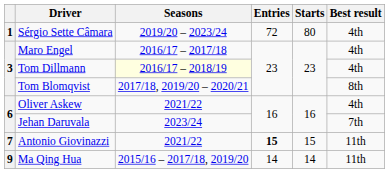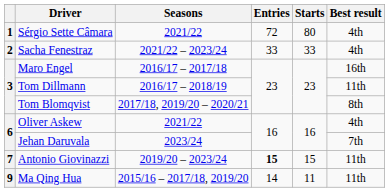Sérgio Sette Câmara | Seasons: 2019/20 – 2023/24 -> 2021/22
+ row: 2 | Sacha Fenestraz | 2021/22 – 2023/24 | 33 | 33 | 4th
Maro Engel | Best result: 4th -> 16th
Tom Dillmann | Seasons: lightyellow background -> no background
Tom Dillmann | Best result: 4th -> 11th
Antonio Giovinazzi | Seasons: 2021/22 -> 2019/20 – 2023/24
Ma Qing Hua | Starts: 14 -> 11
